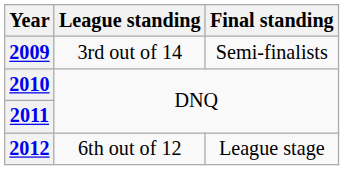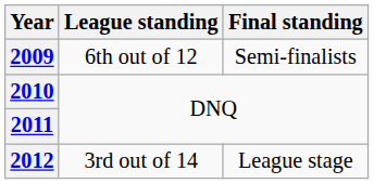2009 | League standing: 3rd out of 14 -> 6th out of 12
2012 | League standing: 6th out of 12 -> 3rd out of 14
